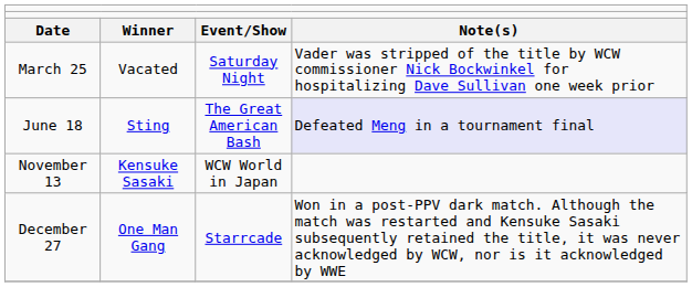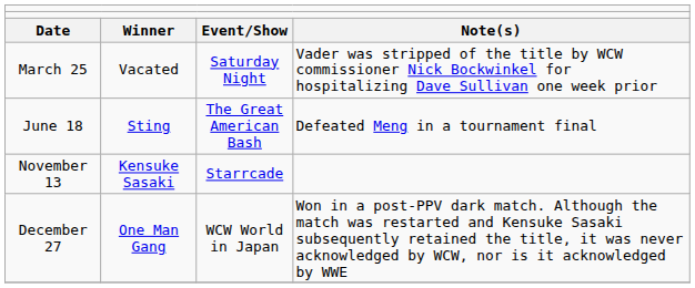June 18 | column 4: lavender background -> no background
November 13 | column 3: WCW World in Japan -> Starrcade
December 27 | column 3: Starrcade -> WCW World in Japan
